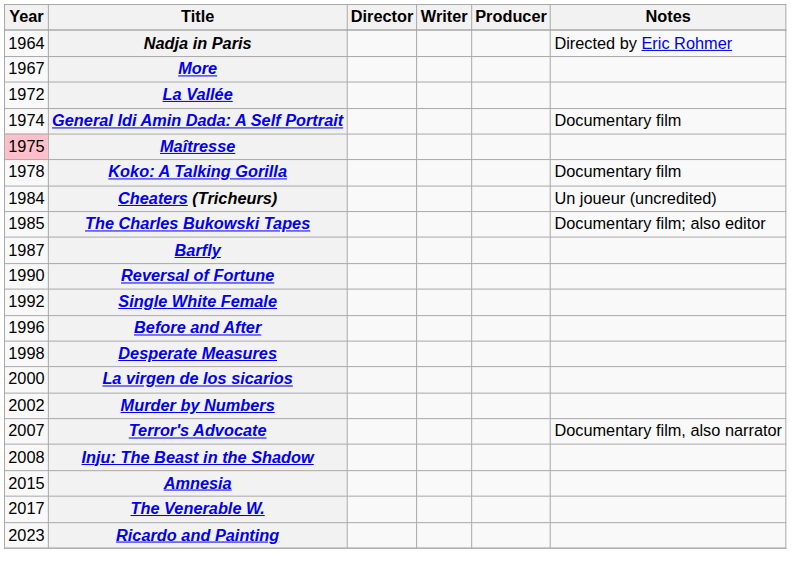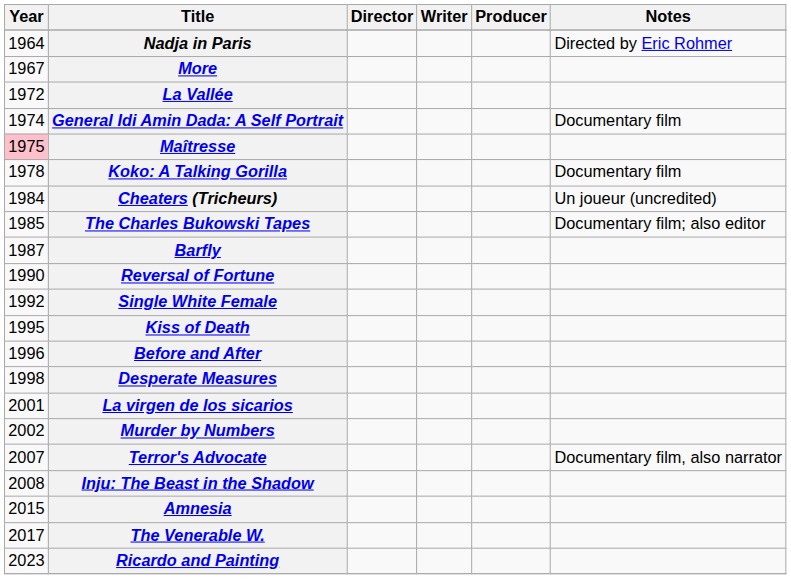+ row: 1995 | Kiss of Death
La virgen de los sicarios | Year: 2000 -> 2001
